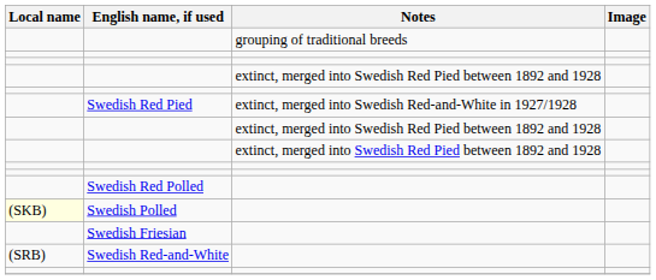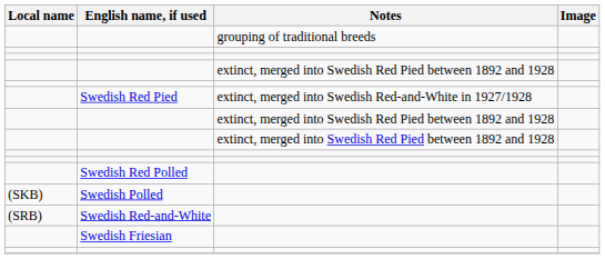Swedish Polled | Local name: lightyellow background -> no background
rows swapped: Swedish Friesian <-> Swedish Red-and-White
